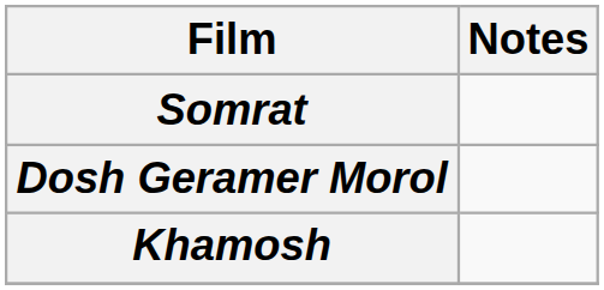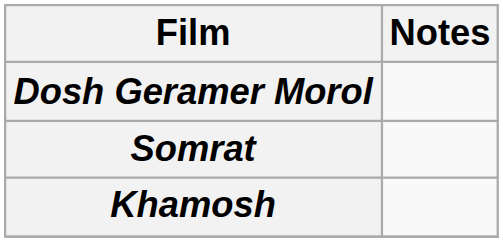rows swapped: Dosh Geramer Morol <-> Somrat
